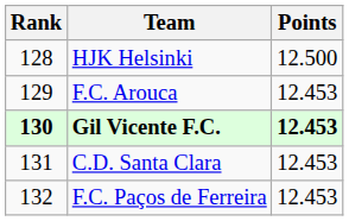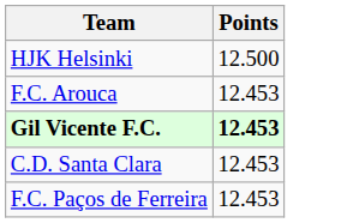- column: Rank | 128 | 129 | 130 | 131 | 132
